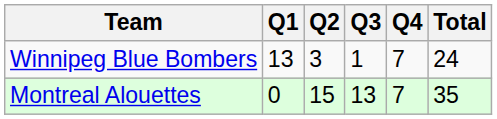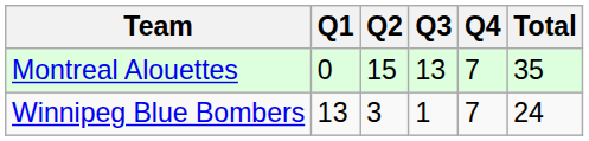rows swapped: Winnipeg Blue Bombers <-> Montreal Alouettes
